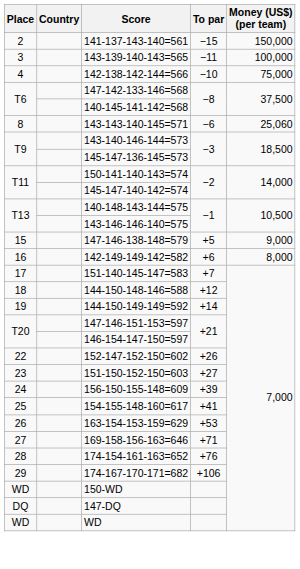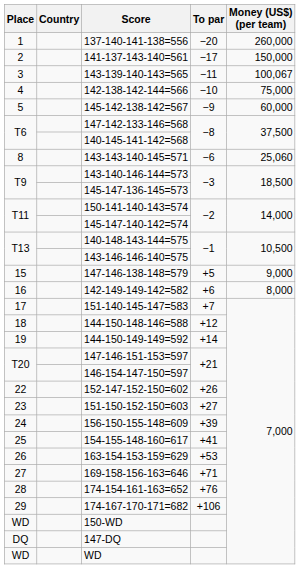+ row: 1 | 137-140-141-138=556 | −20 | 260,000
141-137-143-140=561 | To par: −15 -> −17
143-139-140-143=565 | Money (US$) (per team): 100,000 -> 100,067
+ row: 5 | 145-142-138-142=567 | −9 | 60,000
